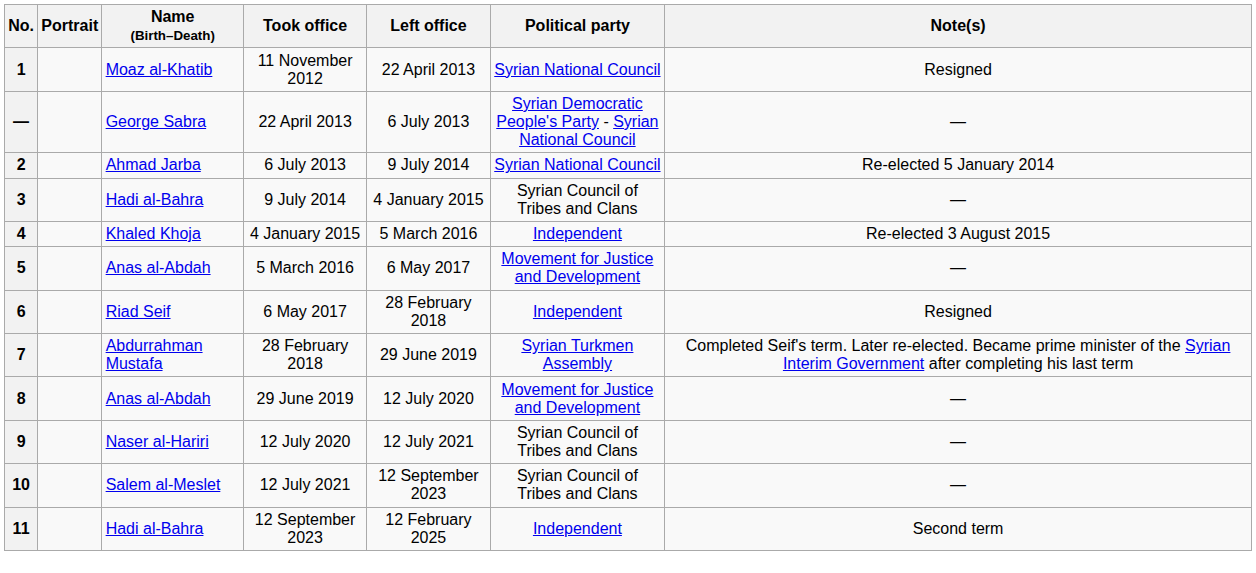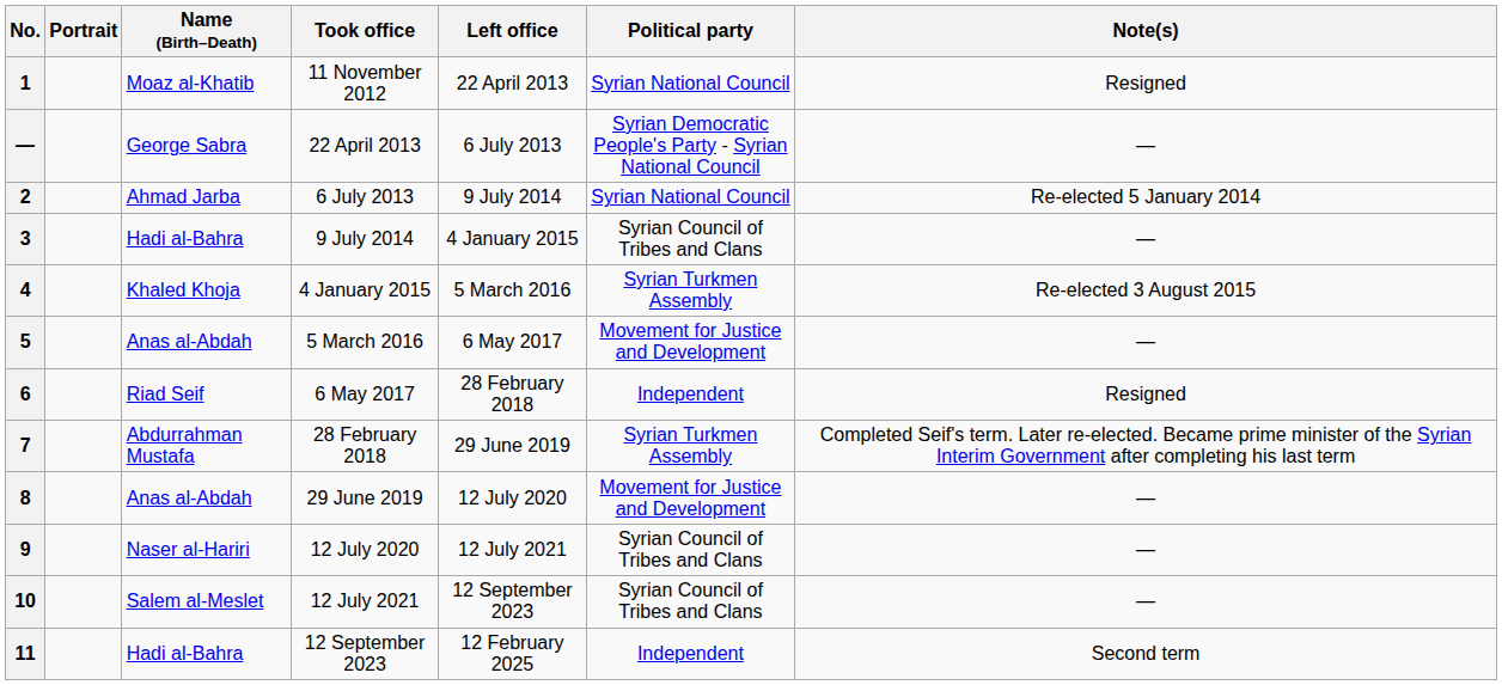4 | Political party: Independent -> Syrian Turkmen Assembly
